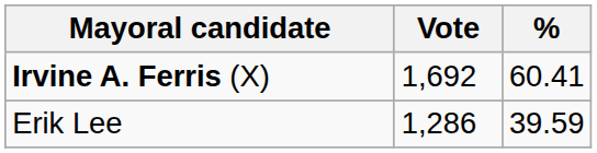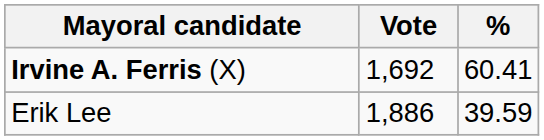Erik Lee | Vote: 1,286 -> 1,886
